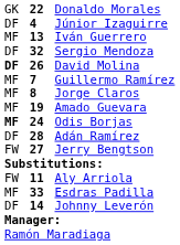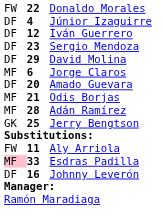Donaldo Morales | column 1: GK -> FW
Iván Guerrero | column 1: MF -> DF
Iván Guerrero | column 2: 13 -> 12
Sergio Mendoza | column 2: 32 -> 23
David Molina | column 1: bold -> normal
David Molina | column 2: 26 -> 29
- row: MF | 7 | Guillermo Ramírez
Jorge Claros | column 2: 8 -> 6
Amado Guevara | column 1: MF -> DF
Amado Guevara | column 2: 19 -> 20
Odis Borjas | column 1: bold -> normal
Odis Borjas | column 2: 24 -> 21
Adán Ramírez | column 1: DF -> MF
Jerry Bengtson | column 1: FW -> GK
Jerry Bengtson | column 2: 27 -> 25
Esdras Padilla | column 1: no background -> pink background
Johnny Leverón | column 2: 14 -> 16
